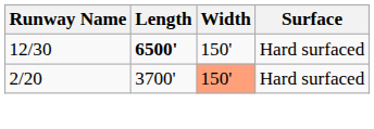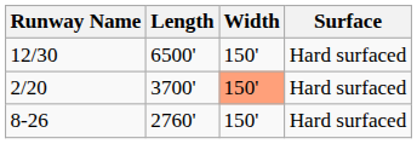12/30 | Length: bold -> normal
+ row: 8-26 | 2760' | 150' | Hard surfaced
